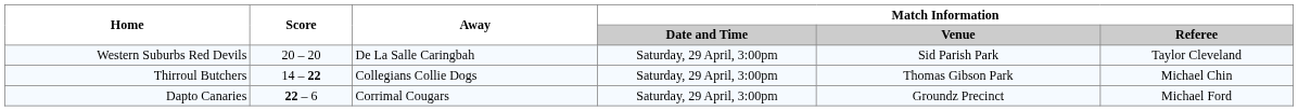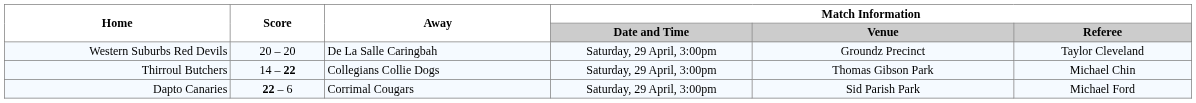Western Suburbs Red Devils | Match Information / Venue: Sid Parish Park -> Groundz Precinct
Dapto Canaries | Match Information / Venue: Groundz Precinct -> Sid Parish Park
